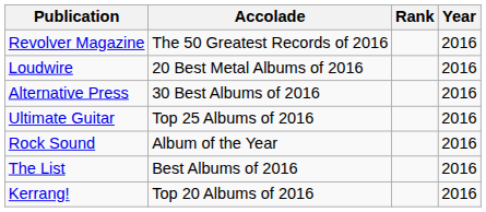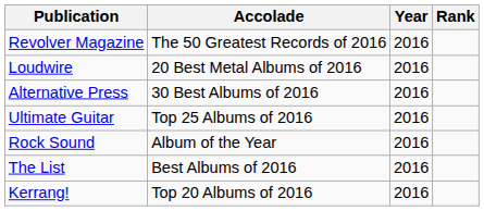columns swapped: Year <-> Rank
